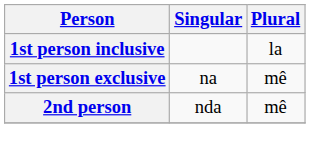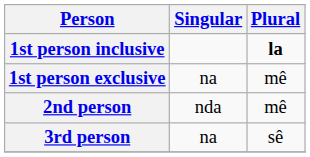1st person inclusive | Plural: normal -> bold
+ row: 3rd person | na | sê
